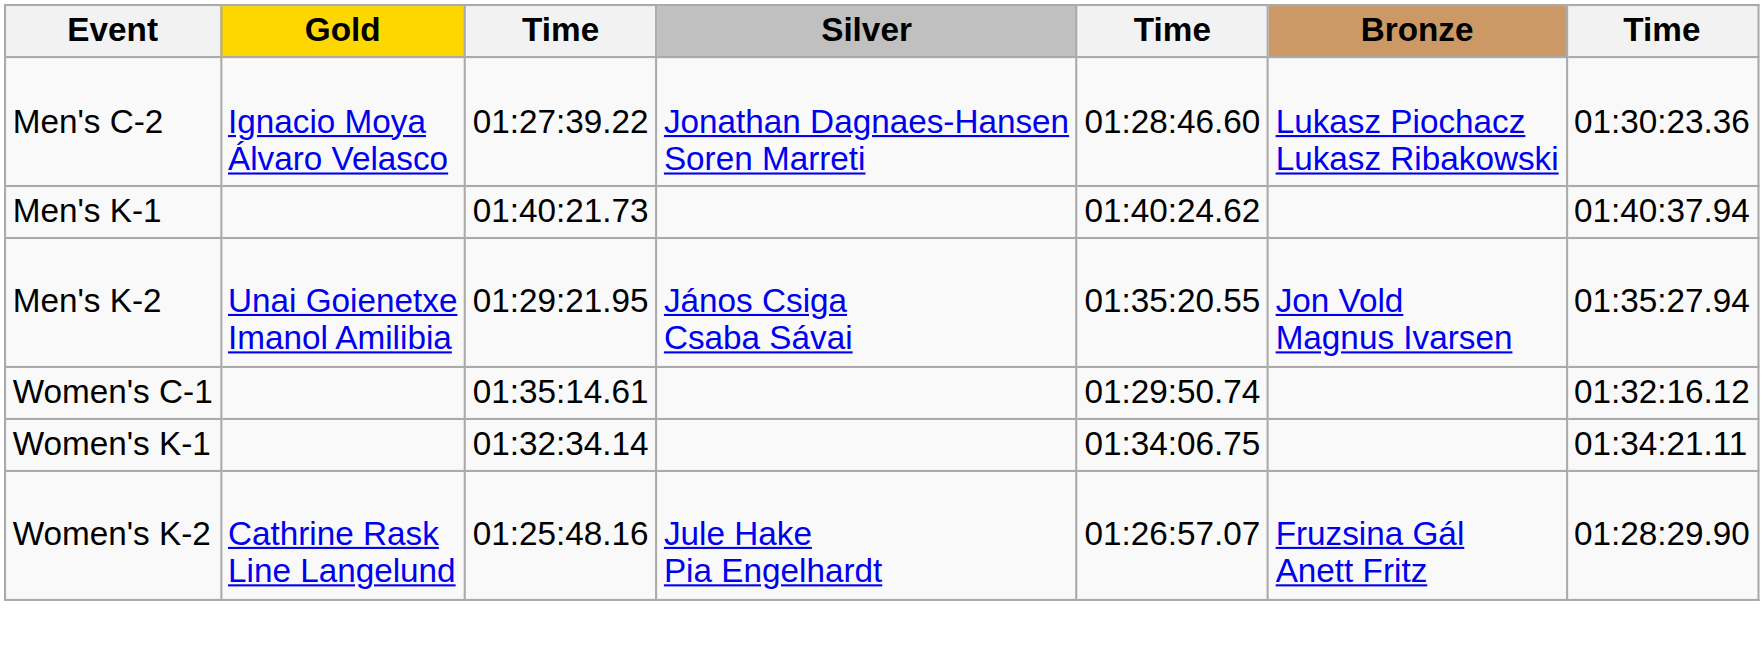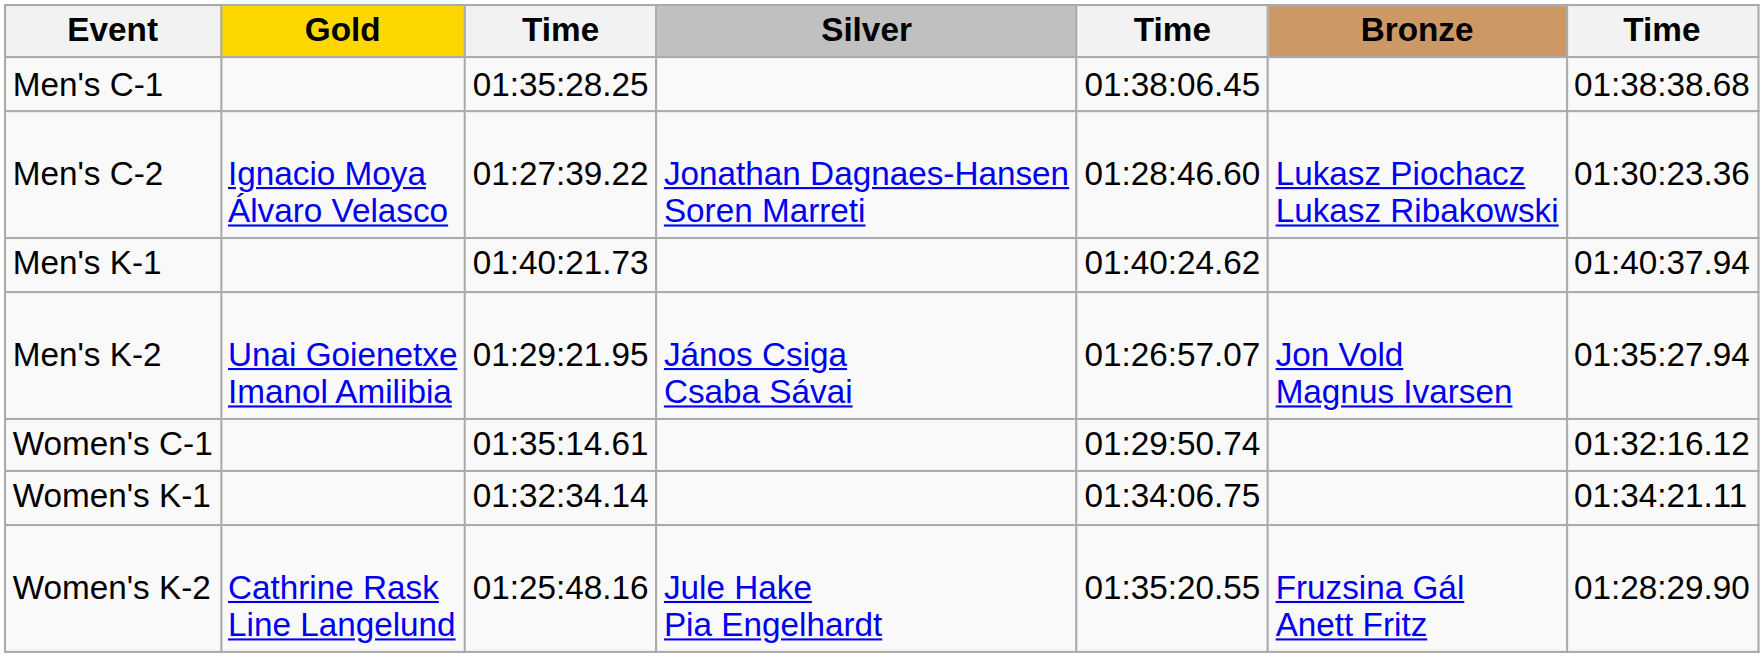+ row: Men's C-1 | 01:35:28.25 | 01:38:06.45 | 01:38:38.68
Men's K-2 | column 5: 01:35:20.55 -> 01:26:57.07
Women's K-2 | column 5: 01:26:57.07 -> 01:35:20.55
